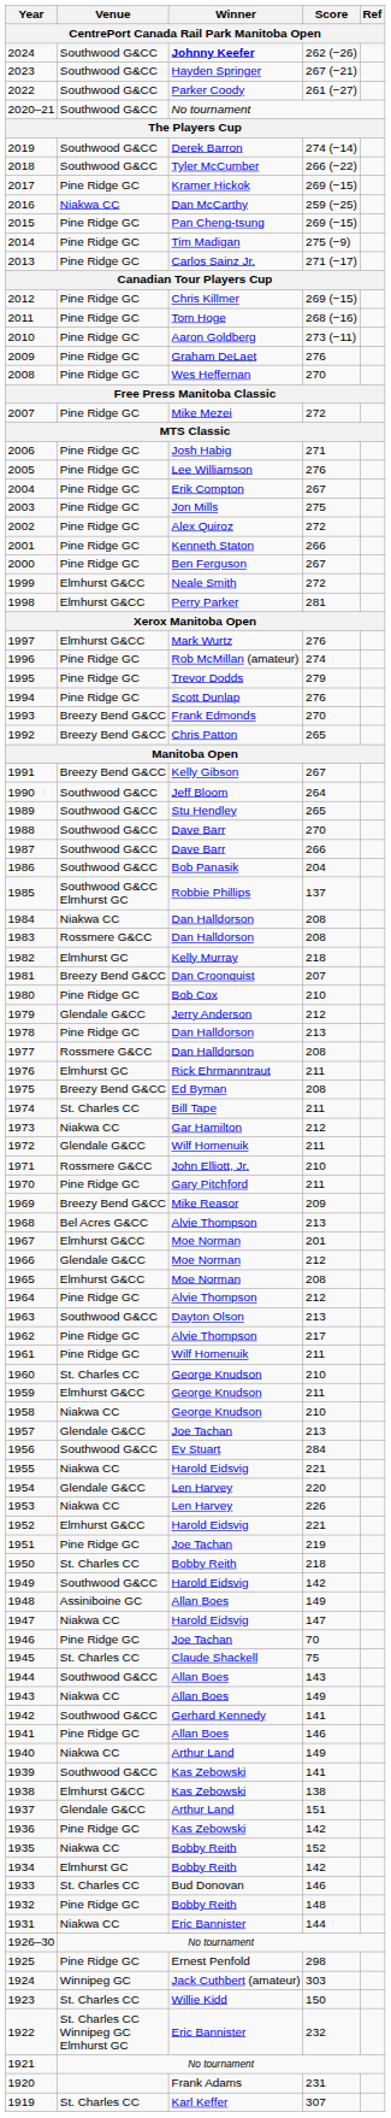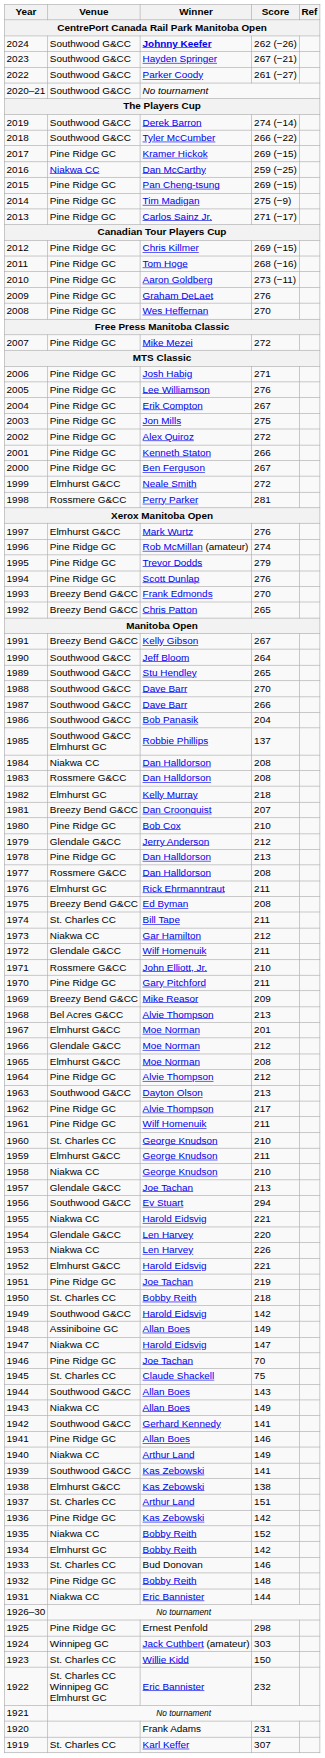1998 | Venue: Elmhurst G&CC -> Rossmere G&CC
1956 | Score: 284 -> 294
1937 | Venue: Glendale G&CC -> St. Charles CC
